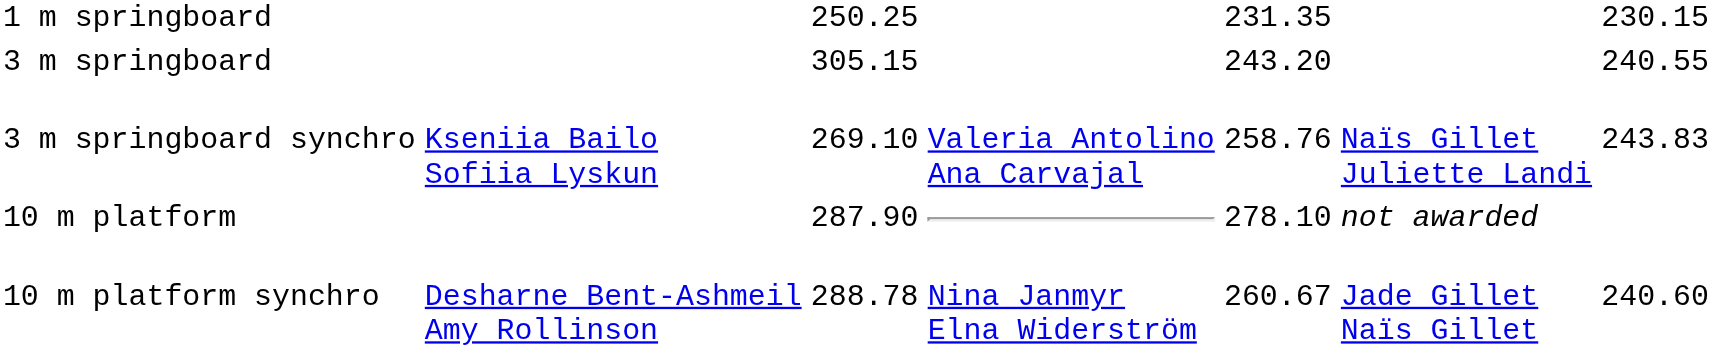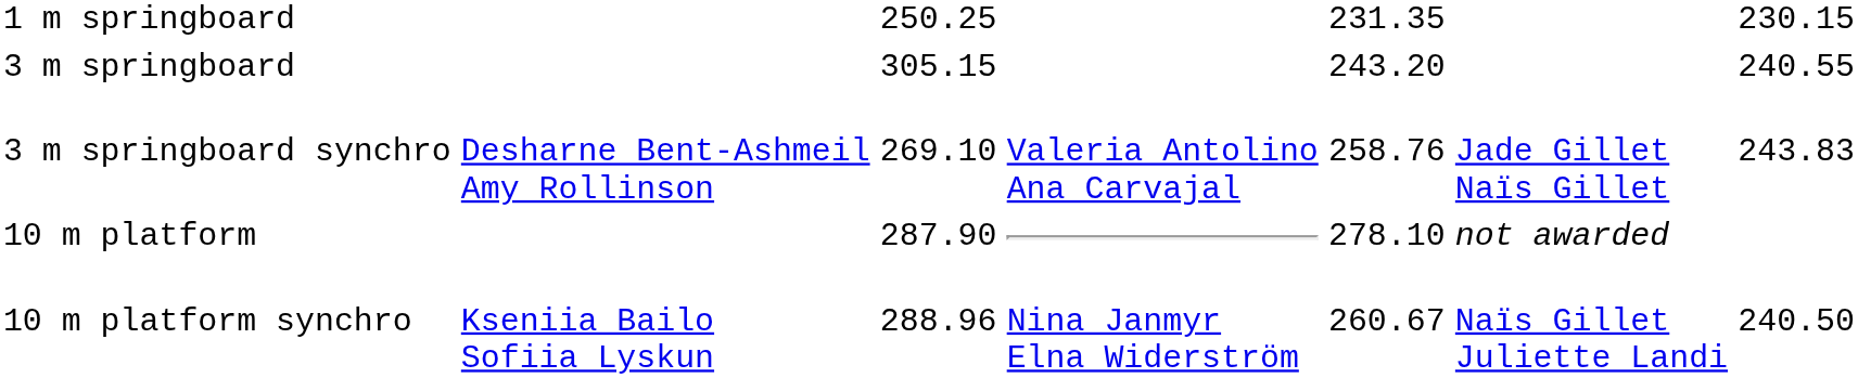3 m springboard synchro | column 2: Kseniia Bailo Sofiia Lyskun -> Desharne Bent-Ashmeil Amy Rollinson
3 m springboard synchro | column 6: Naïs Gillet Juliette Landi -> Jade Gillet Naïs Gillet
10 m platform synchro | column 2: Desharne Bent-Ashmeil Amy Rollinson -> Kseniia Bailo Sofiia Lyskun
10 m platform synchro | column 3: 288.78 -> 288.96
10 m platform synchro | column 6: Jade Gillet Naïs Gillet -> Naïs Gillet Juliette Landi
10 m platform synchro | column 7: 240.60 -> 240.50
